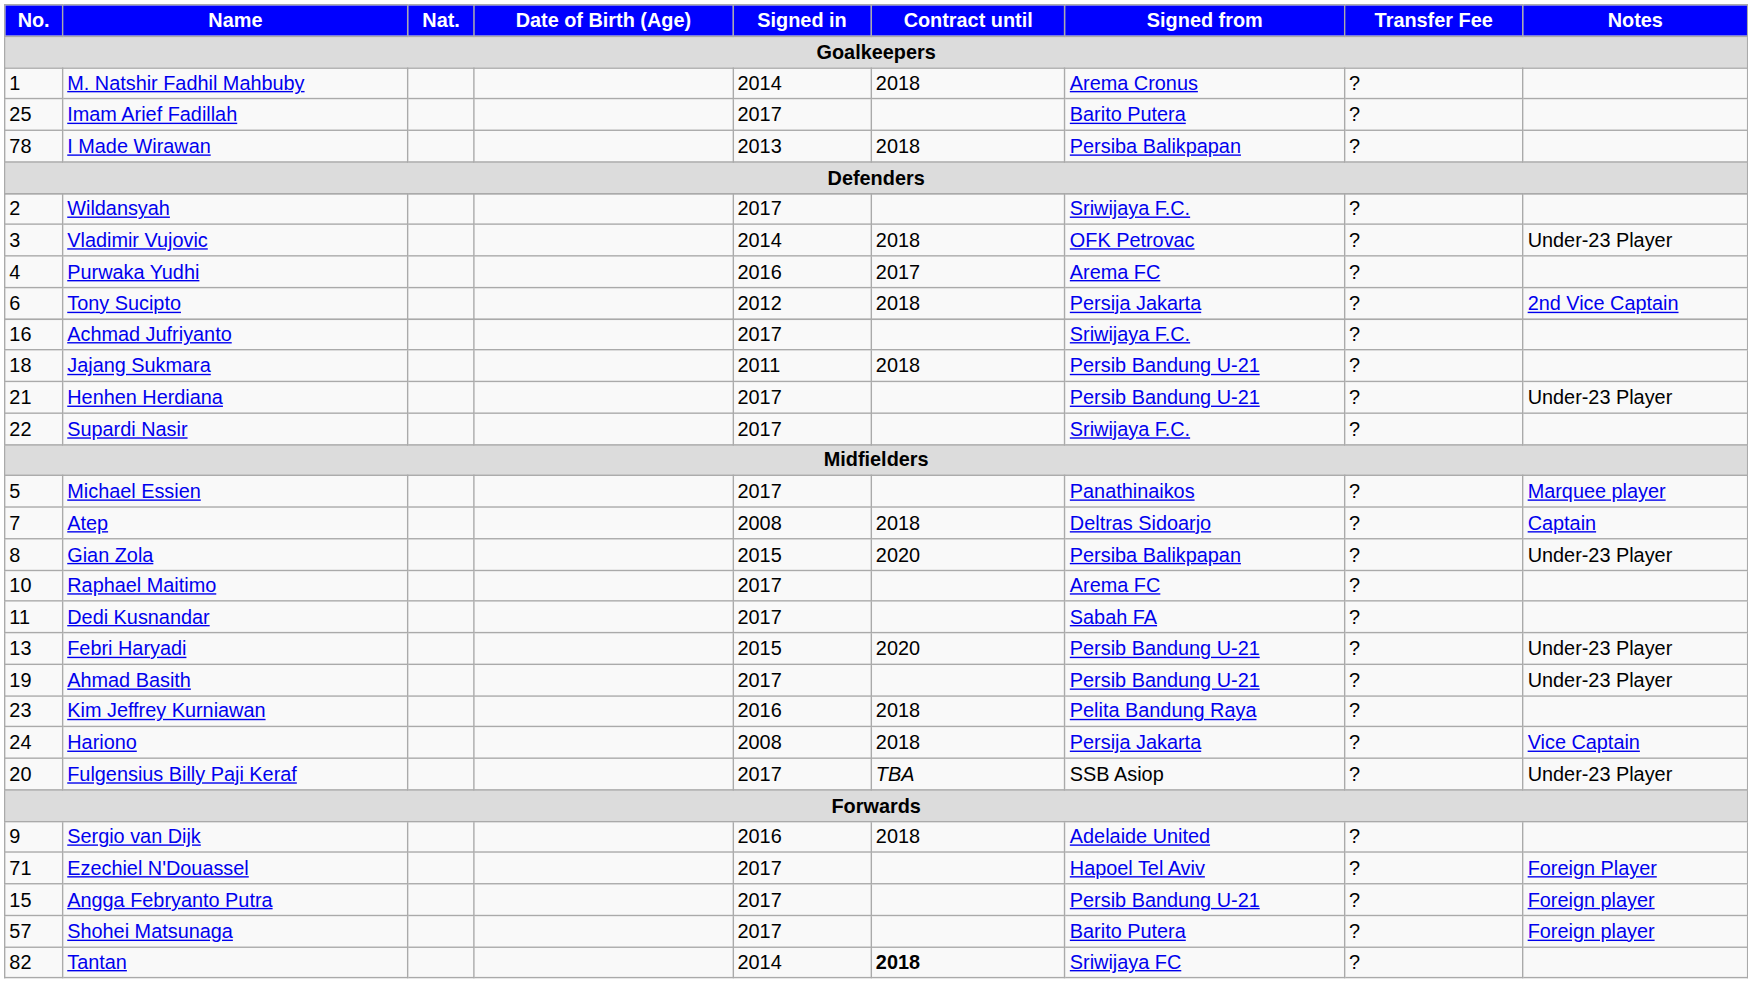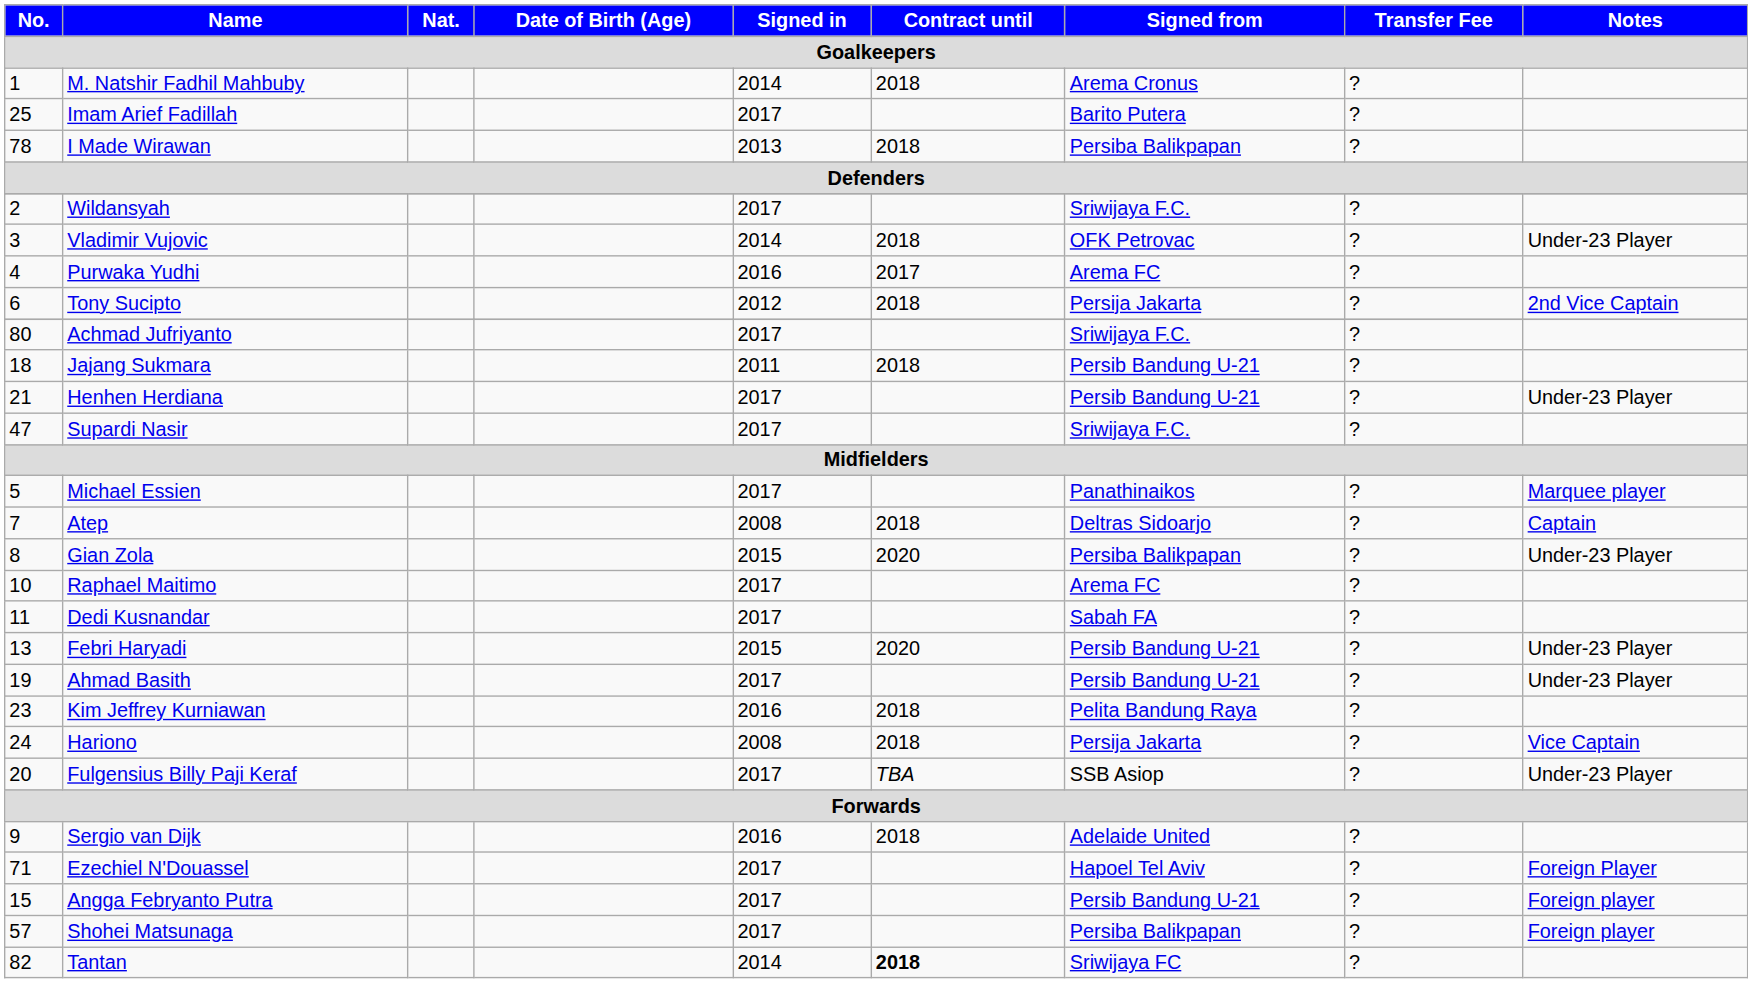Achmad Jufriyanto | No.: 16 -> 80
Supardi Nasir | No.: 22 -> 47
Shohei Matsunaga | Signed from: Barito Putera -> Persiba Balikpapan
